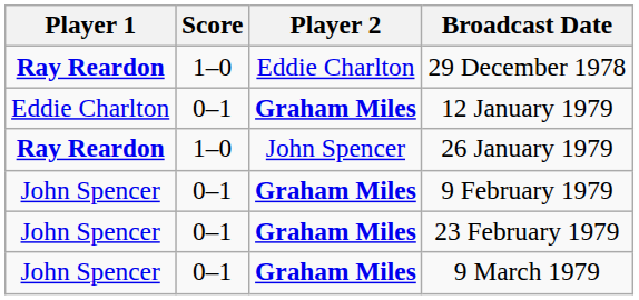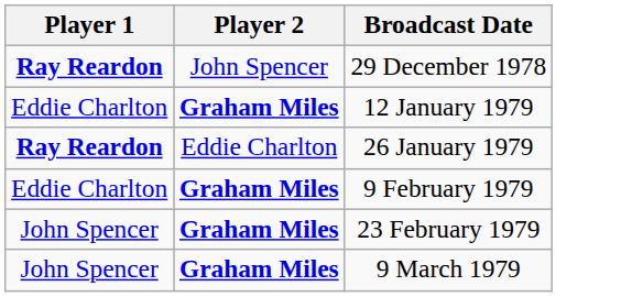- column: Score | 1–0 | 0–1 | 1–0 | 0–1 | 0–1 | 0–1
29 December 1978 | Player 2: Eddie Charlton -> John Spencer
26 January 1979 | Player 2: John Spencer -> Eddie Charlton
9 February 1979 | Player 1: John Spencer -> Eddie Charlton
